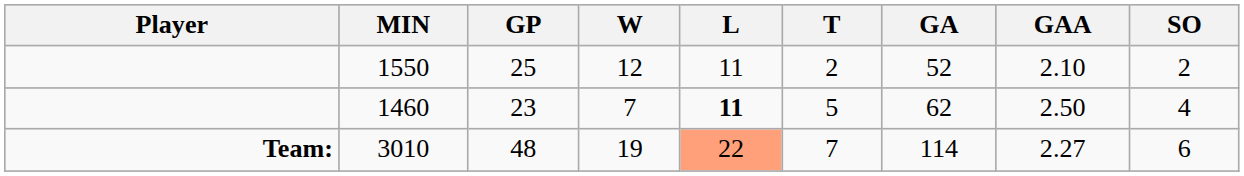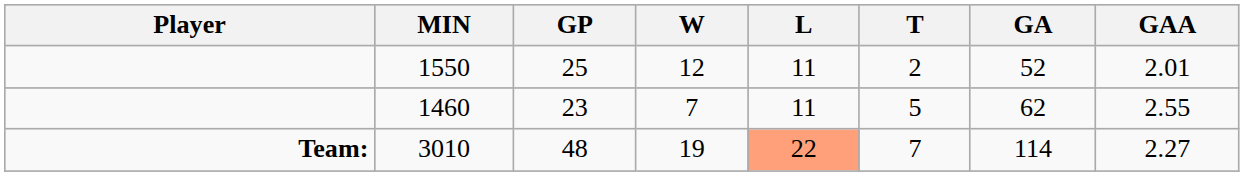- column: SO | 2 | 4 | 6
1550 | GAA: 2.10 -> 2.01
1460 | L: bold -> normal
1460 | GAA: 2.50 -> 2.55
